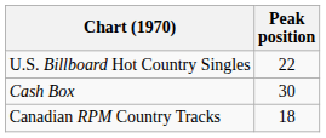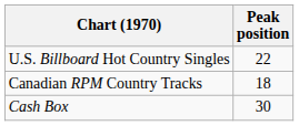rows swapped: Cash Box <-> Canadian RPM Country Tracks
